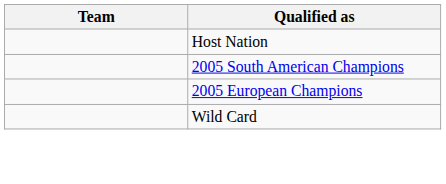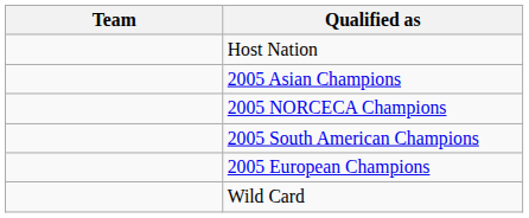+ row: 2005 Asian Champions
+ row: 2005 NORCECA Champions
